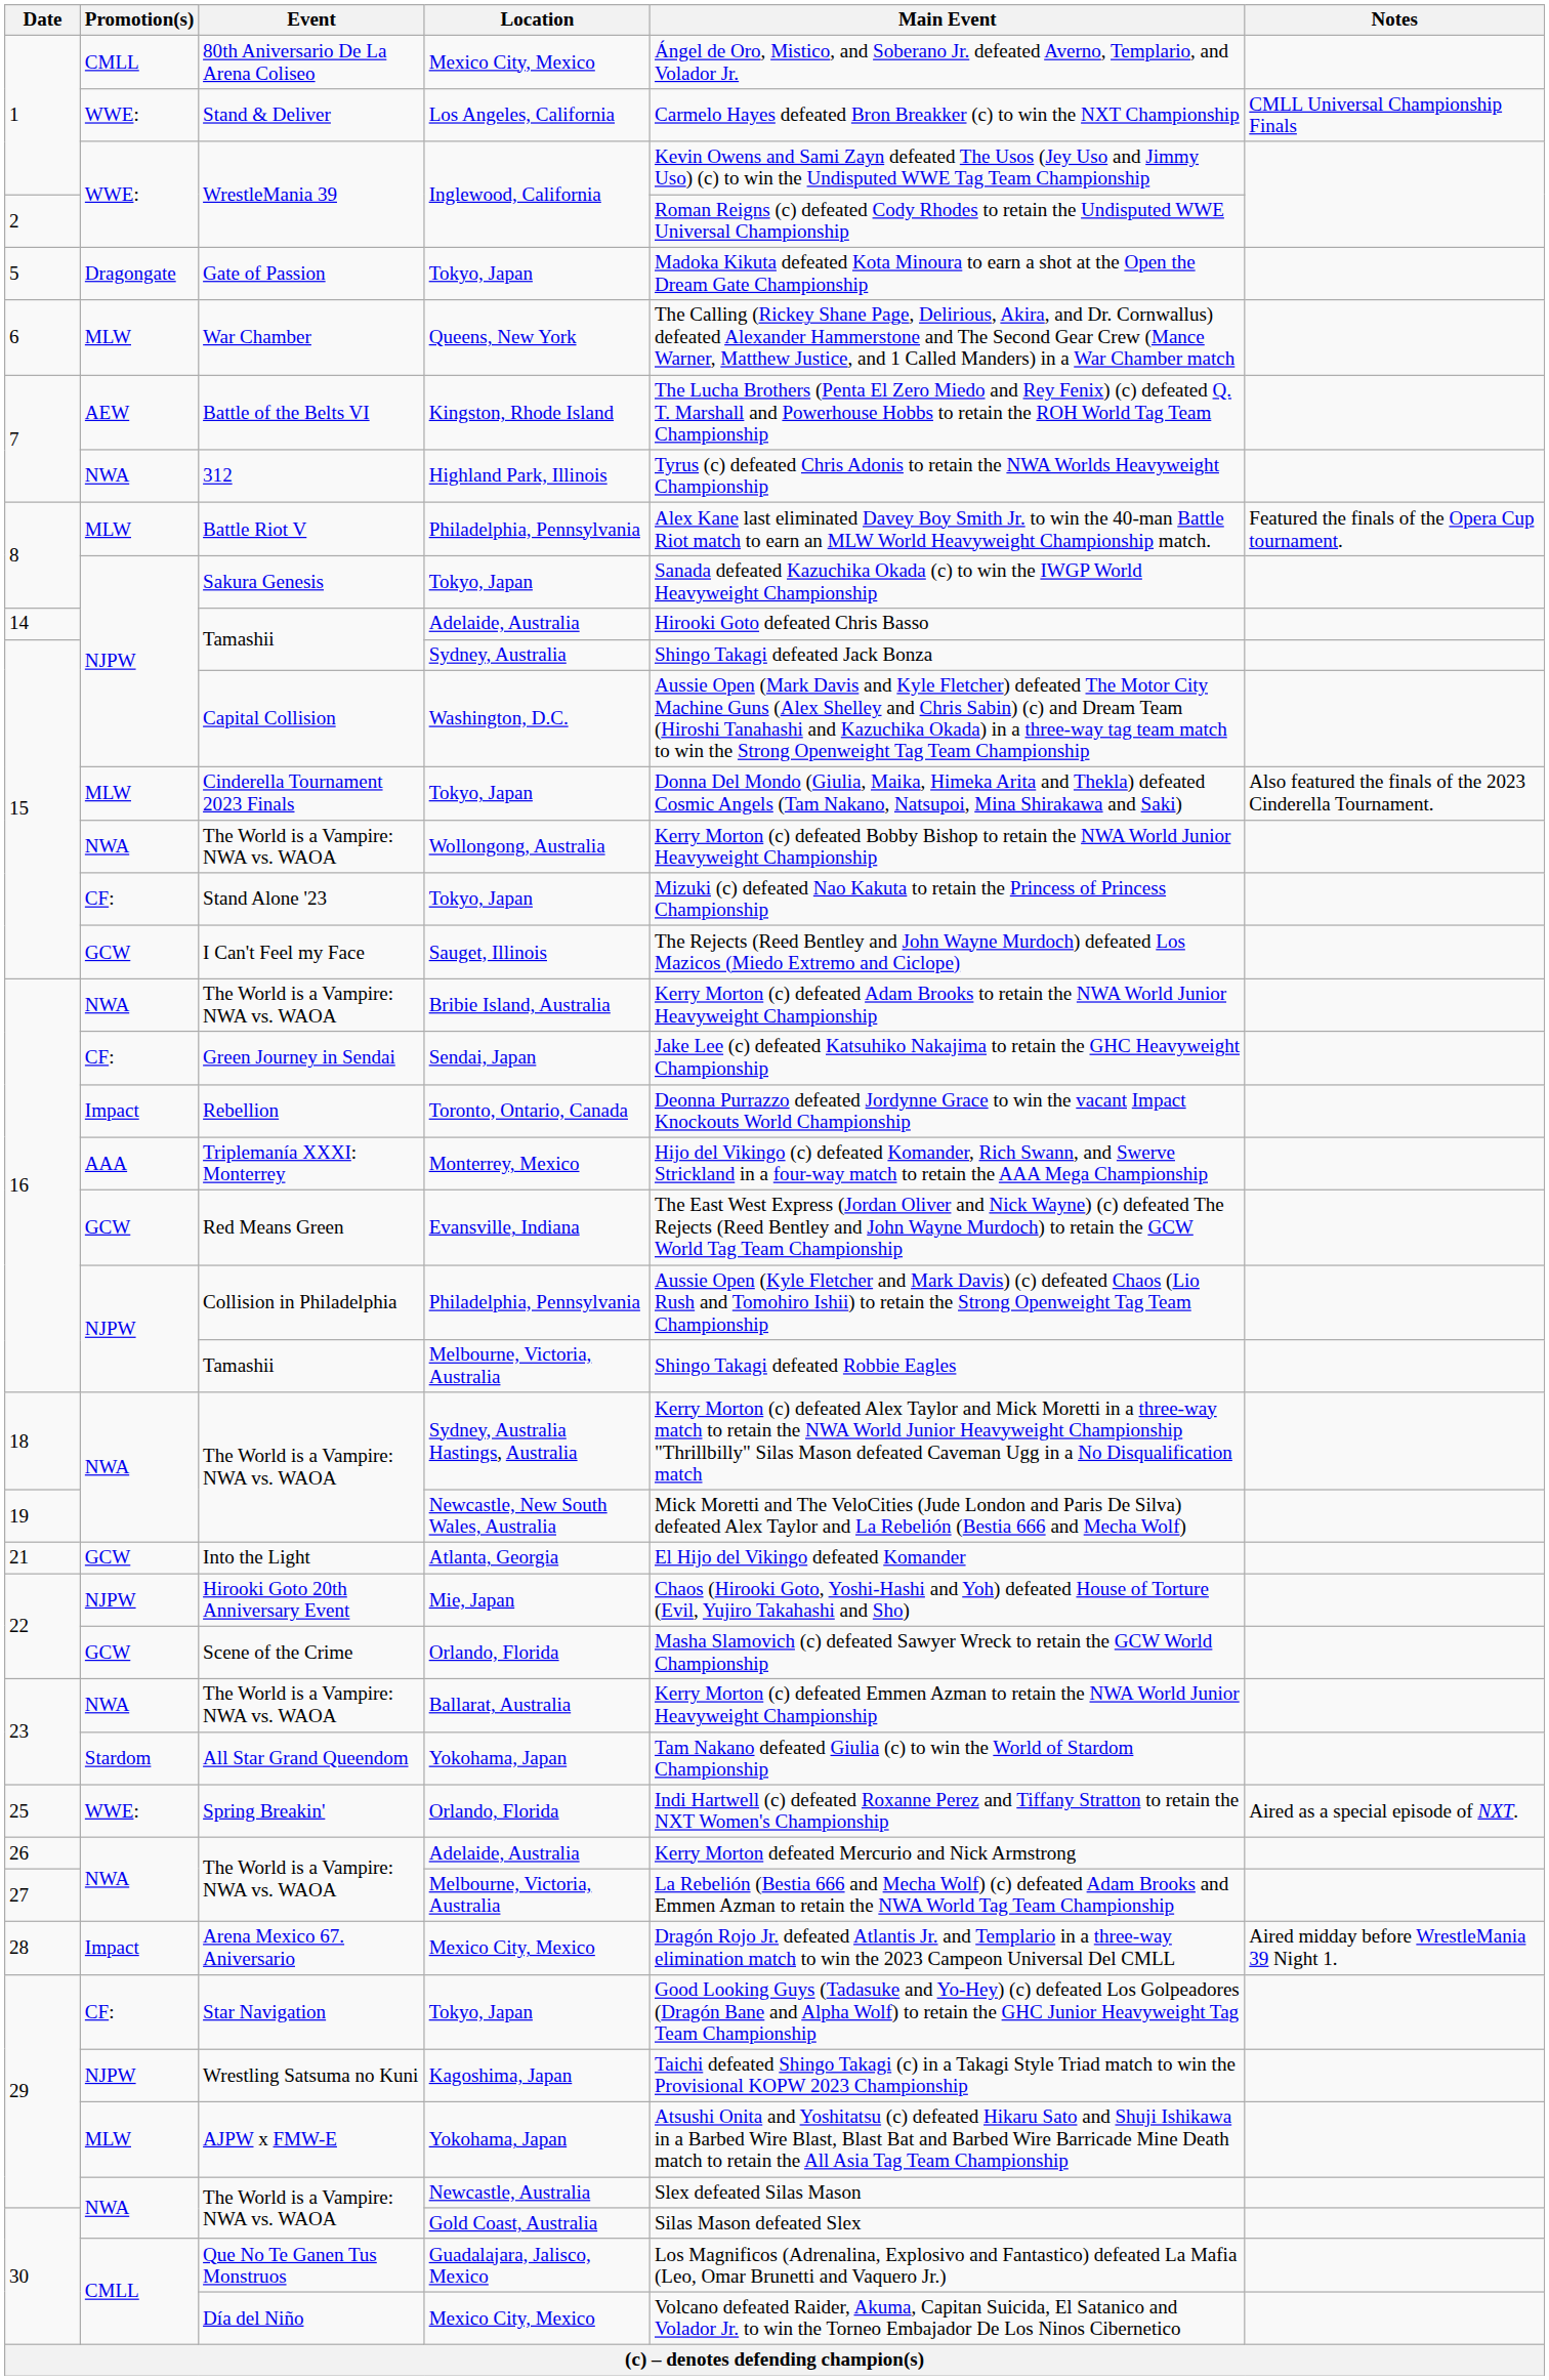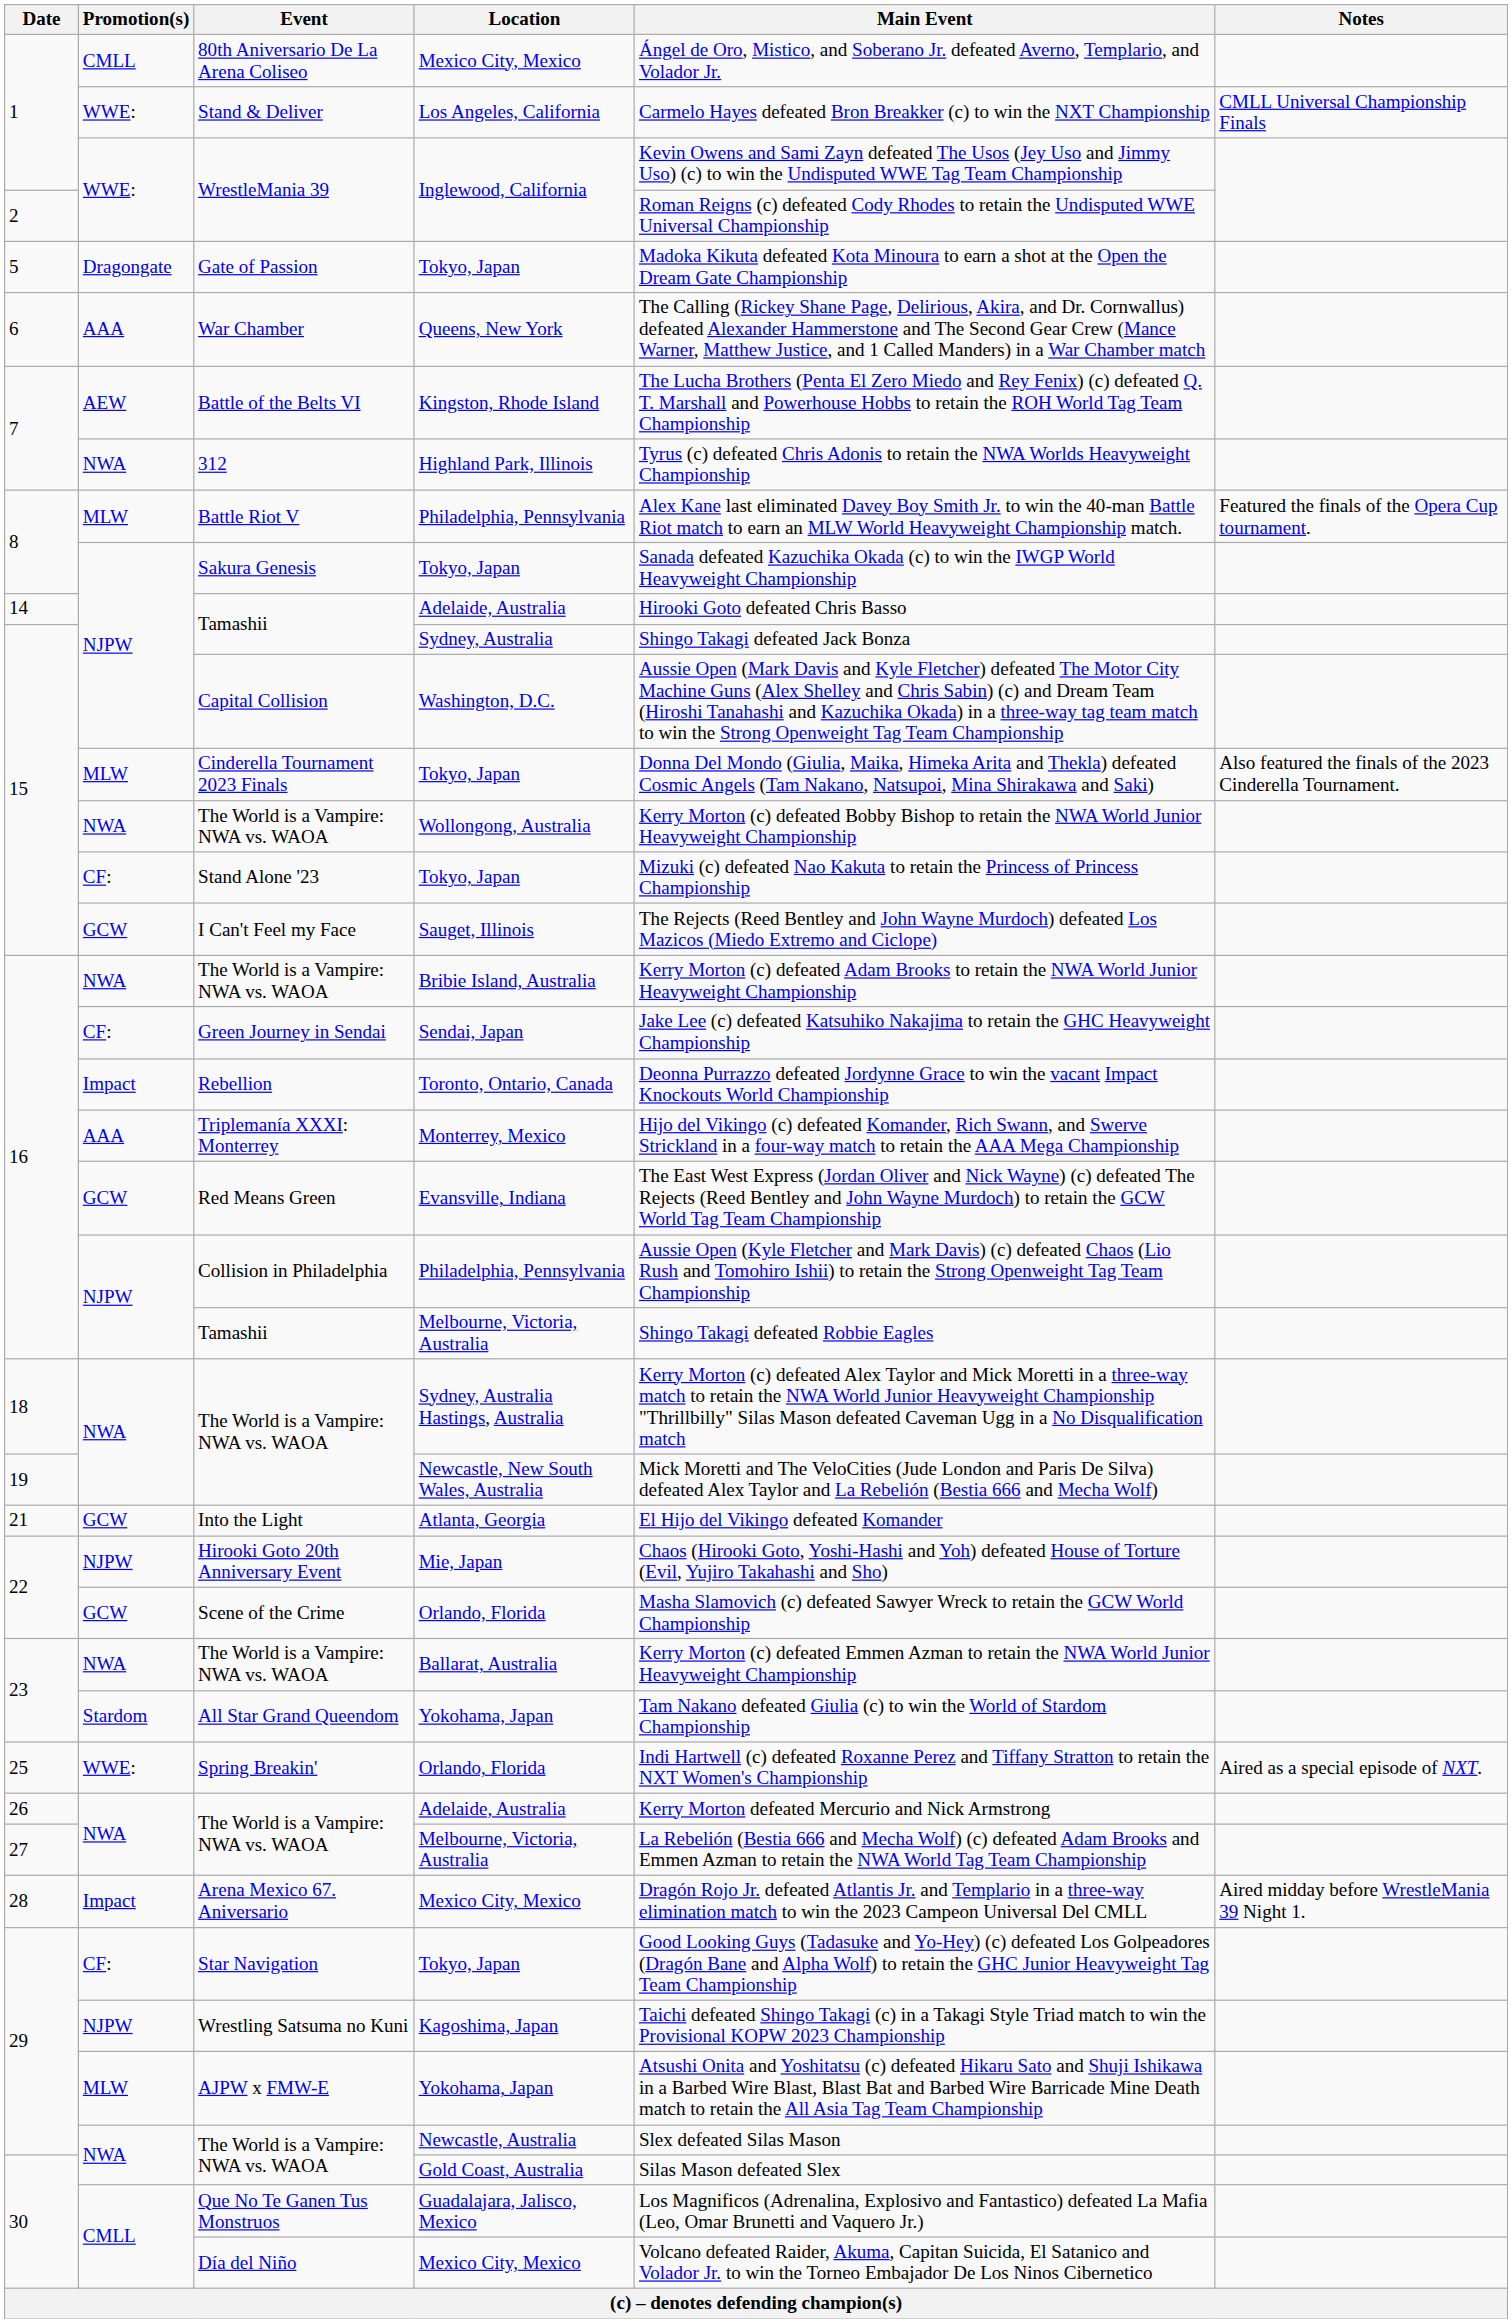War Chamber | Promotion(s): MLW -> AAA
